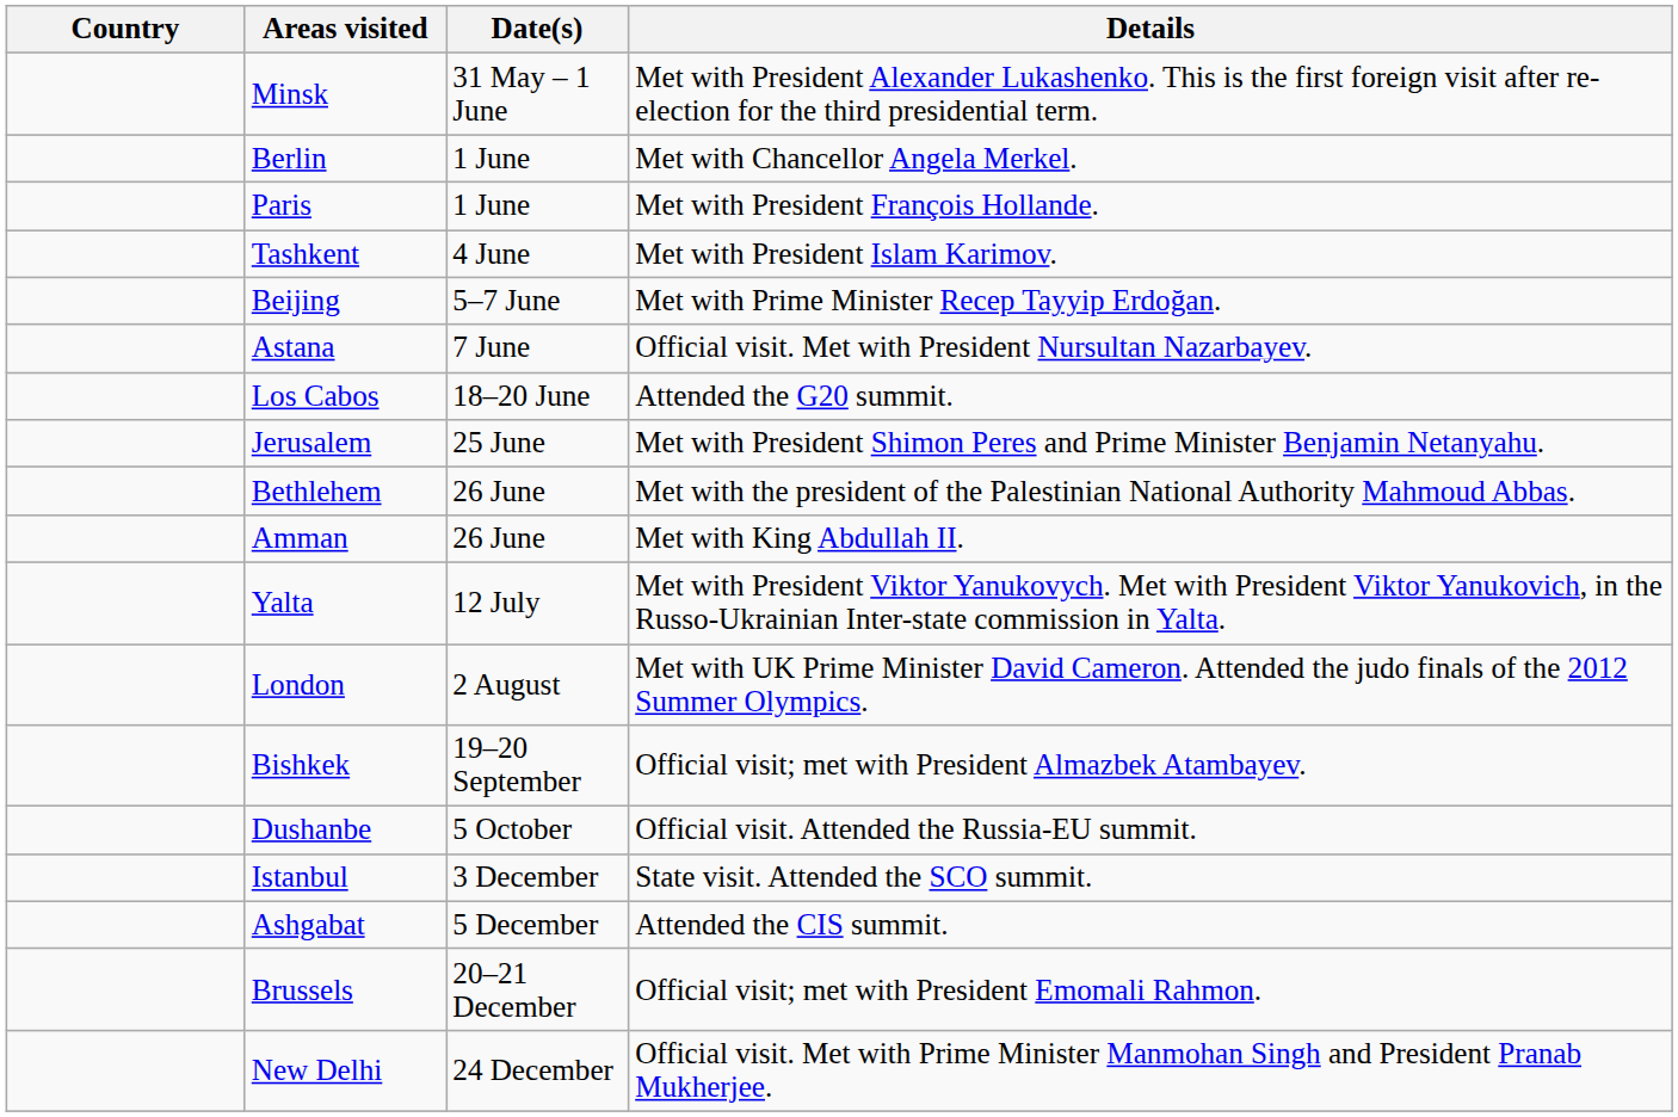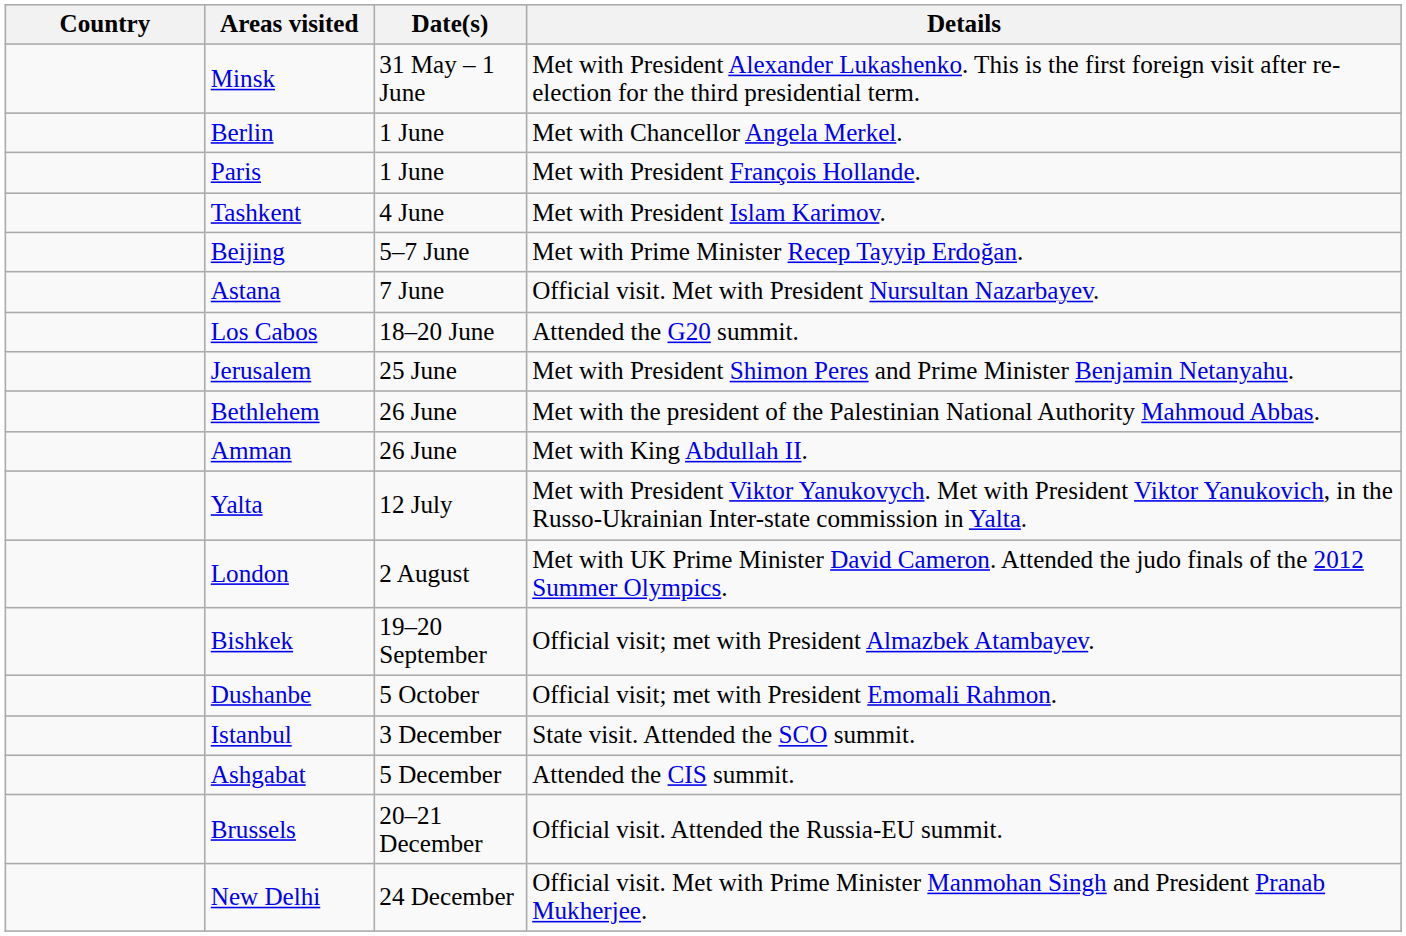Dushanbe | Details: Official visit. Attended the Russia-EU summit. -> Official visit; met with President Emomali Rahmon.
Brussels | Details: Official visit; met with President Emomali Rahmon. -> Official visit. Attended the Russia-EU summit.
